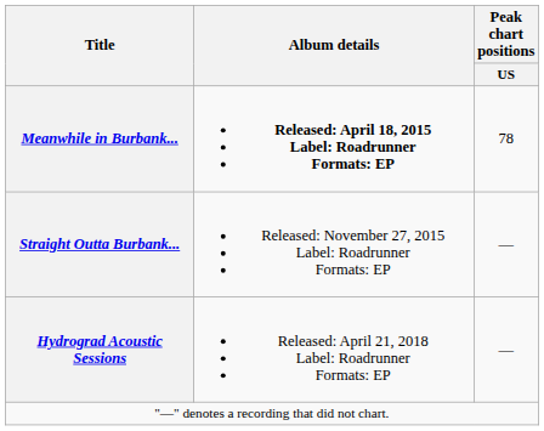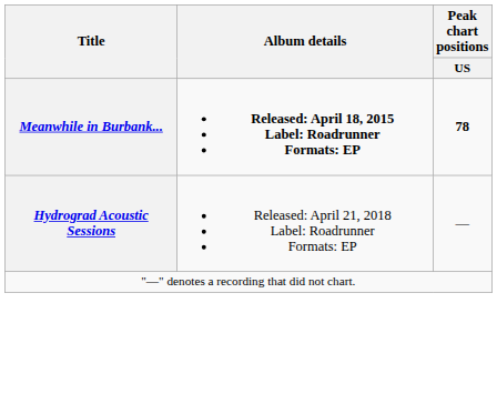Meanwhile in Burbank... | Peak chart positions / US: normal -> bold
- row: Straight Outta Burbank... | Released: November 27, 2015 Label: Roadrunner Formats: EP | —
